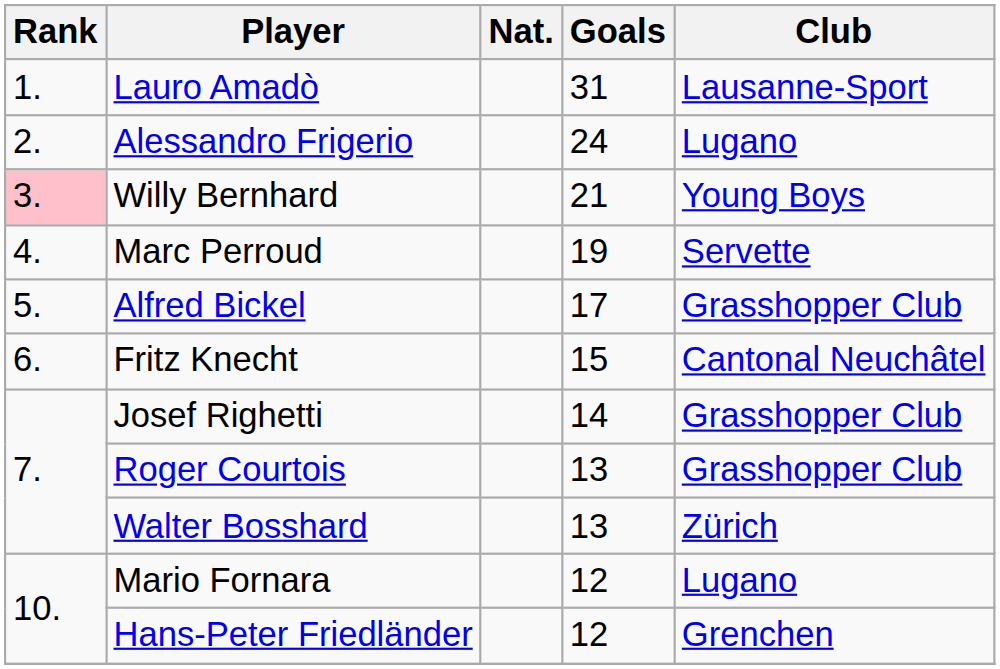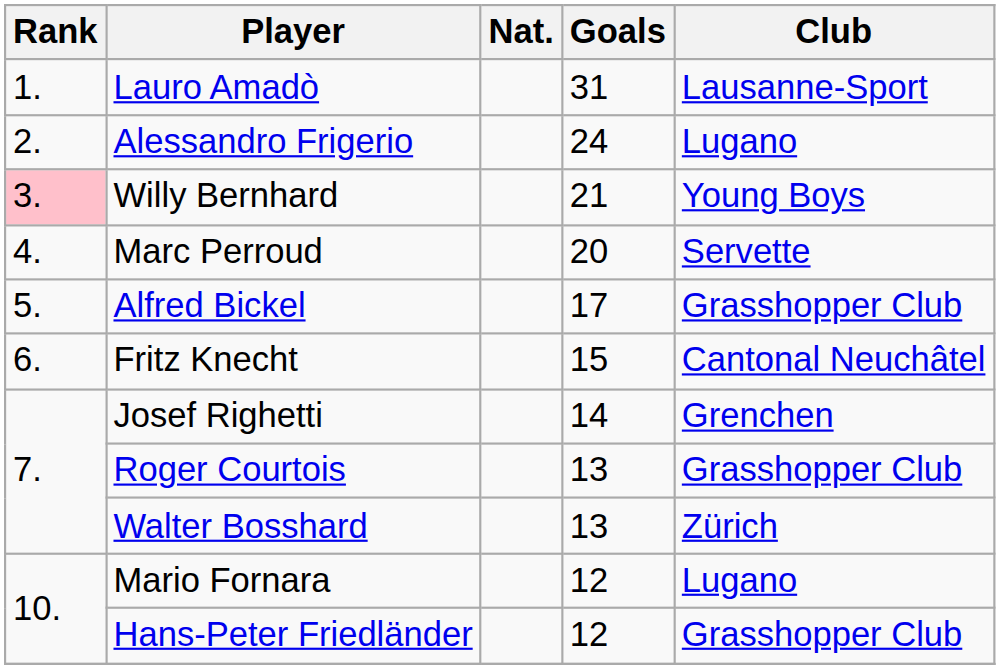Marc Perroud | Goals: 19 -> 20
Josef Righetti | Club: Grasshopper Club -> Grenchen
Hans-Peter Friedländer | Club: Grenchen -> Grasshopper Club
